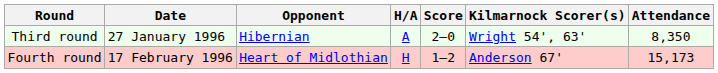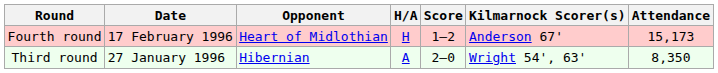rows swapped: Third round <-> Fourth round
